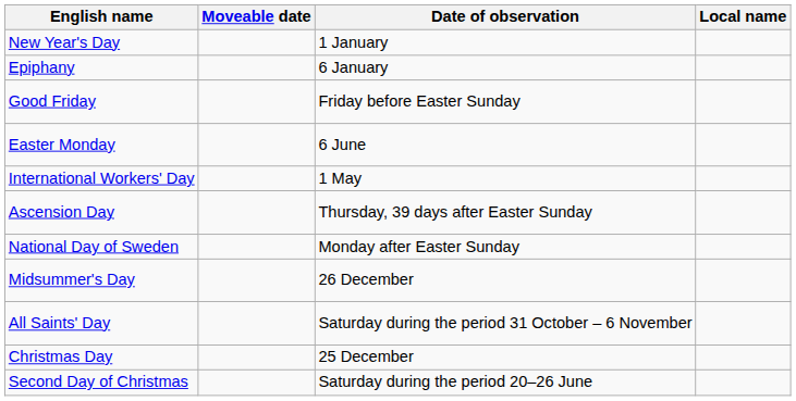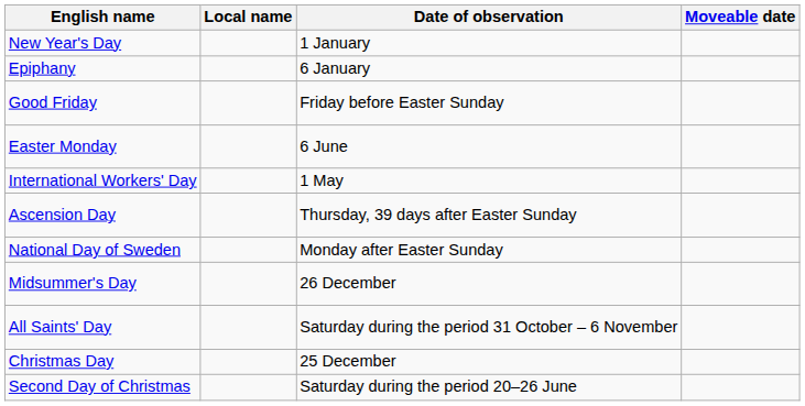columns swapped: Local name <-> Moveable date
